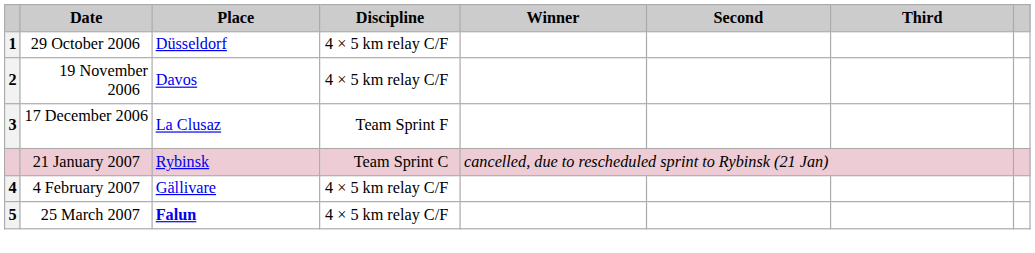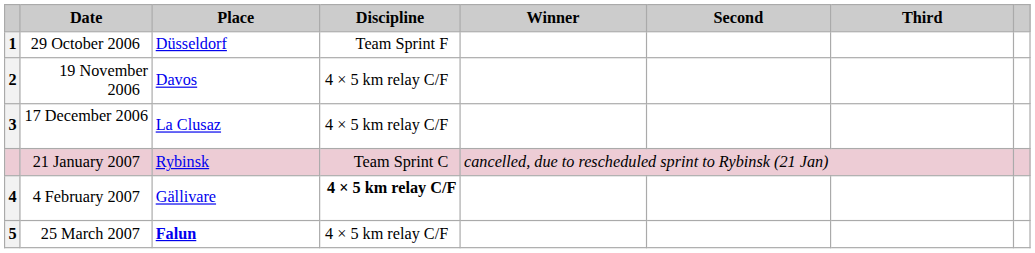29 October 2006 | Discipline: 4 × 5 km relay C/F -> Team Sprint F
17 December 2006 | Discipline: Team Sprint F -> 4 × 5 km relay C/F
4 February 2007 | Discipline: normal -> bold
